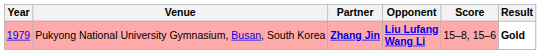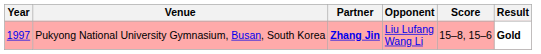Pukyong National University Gymnasium, Busan, South Korea | Year: 1979 -> 1997
Pukyong National University Gymnasium, Busan, South Korea | Opponent: bold -> normal
